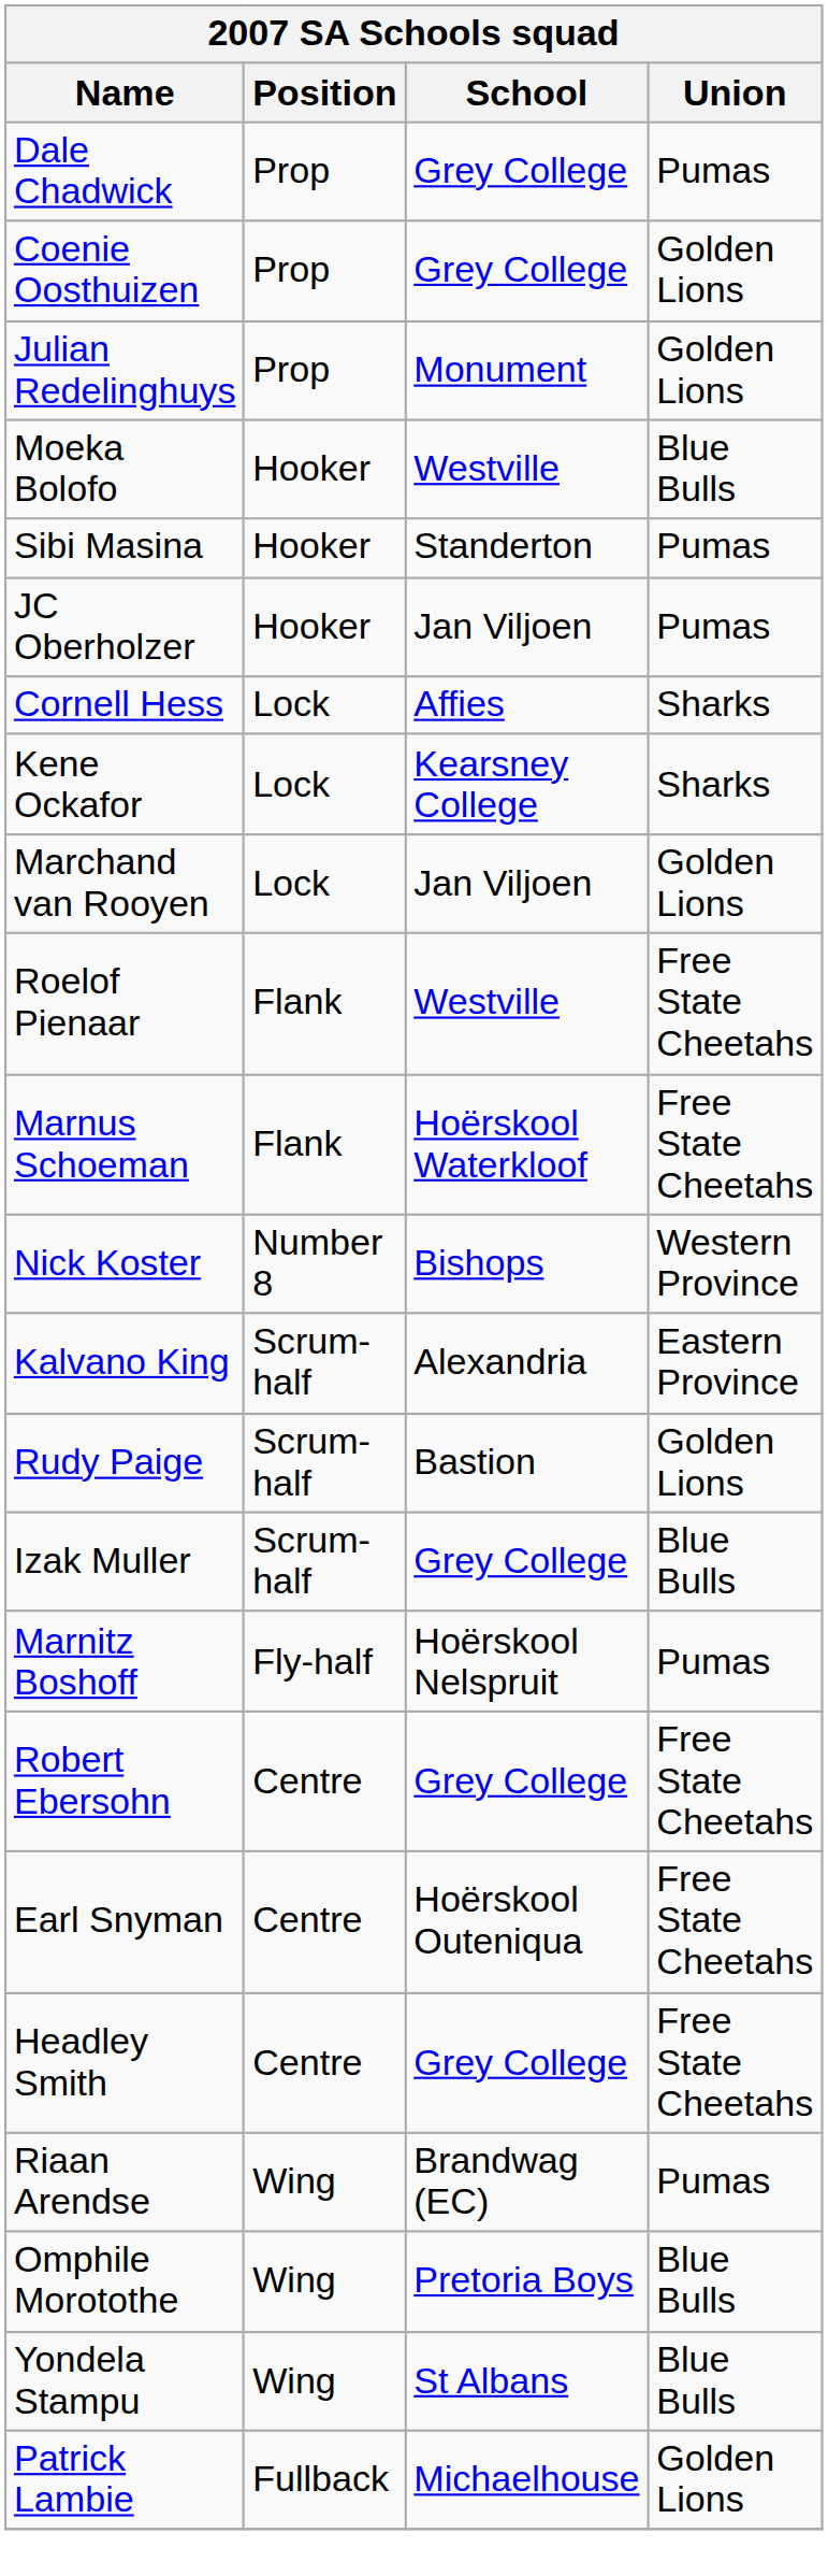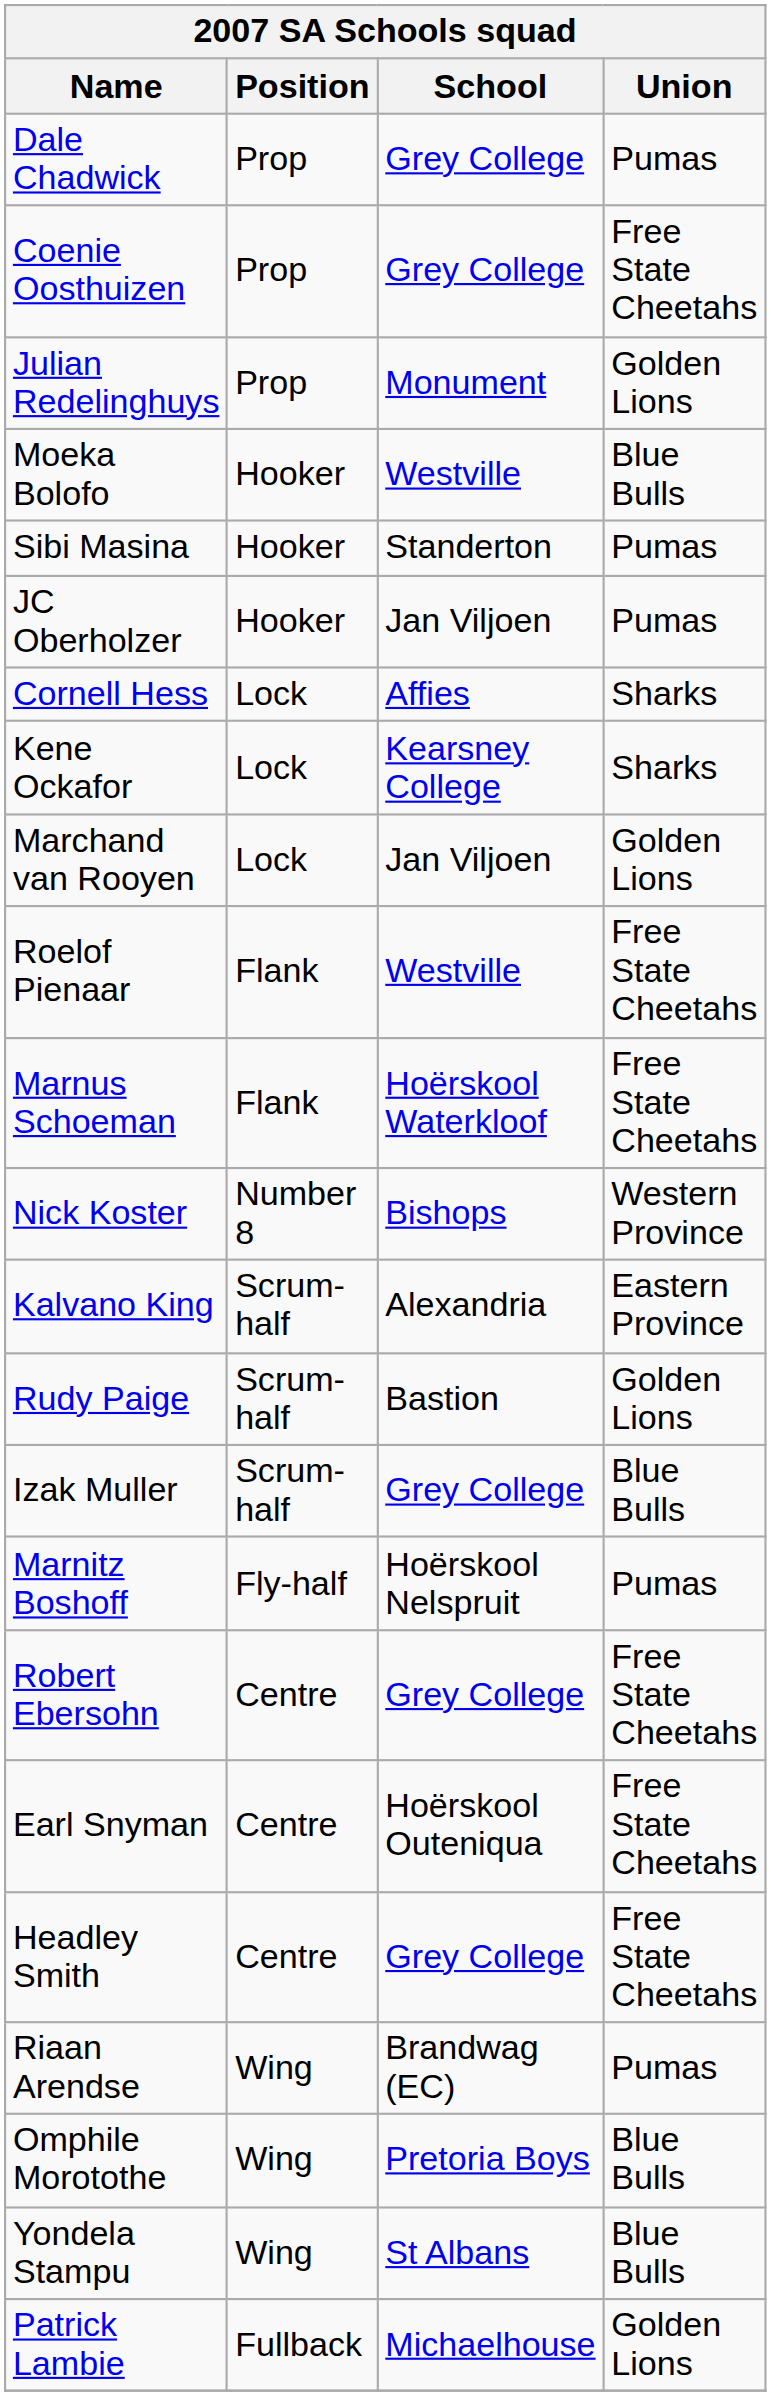Coenie Oosthuizen | Union: Golden Lions -> Free State Cheetahs
